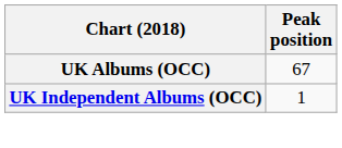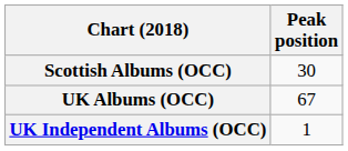+ row: Scottish Albums (OCC) | 30
